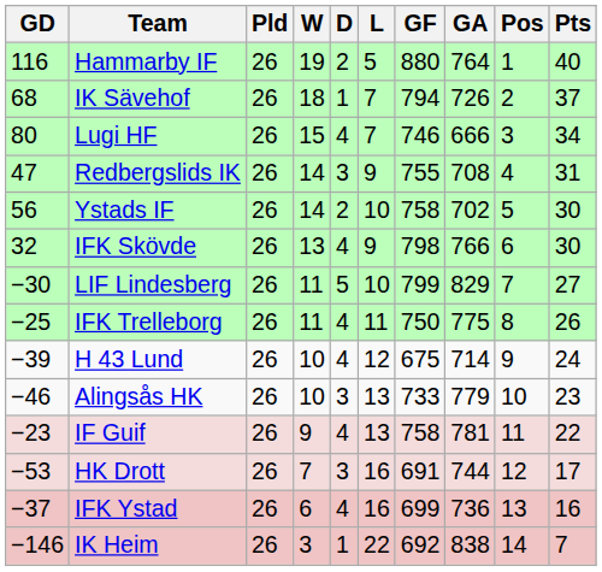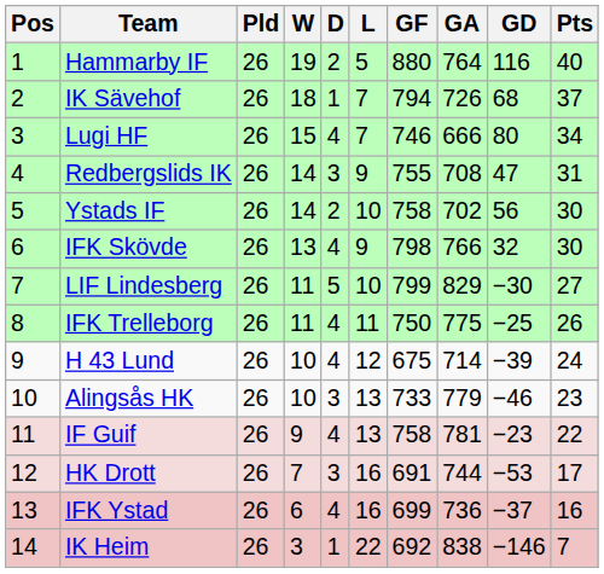columns swapped: Pos <-> GD
